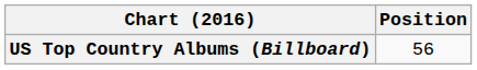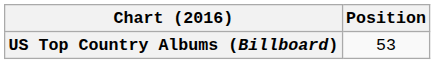US Top Country Albums (Billboard) | Position: 56 -> 53
